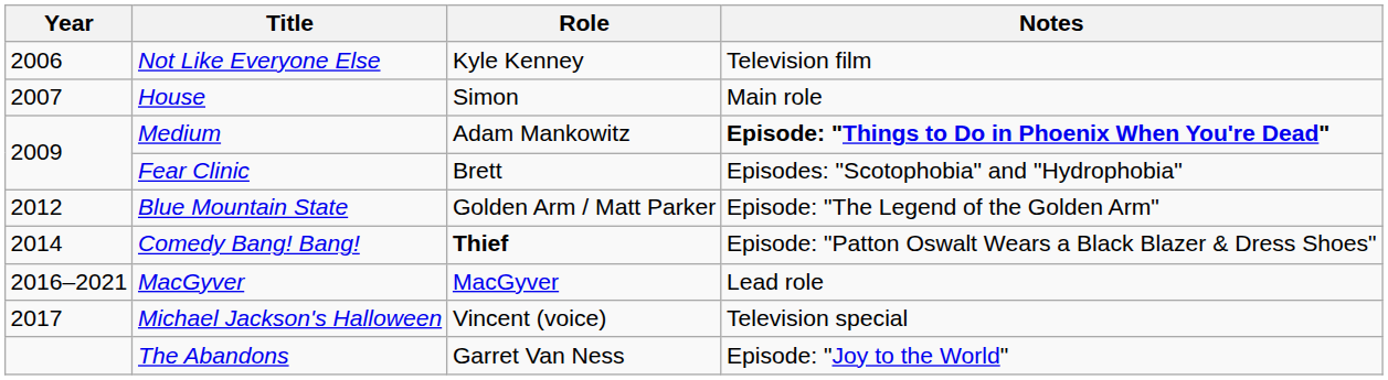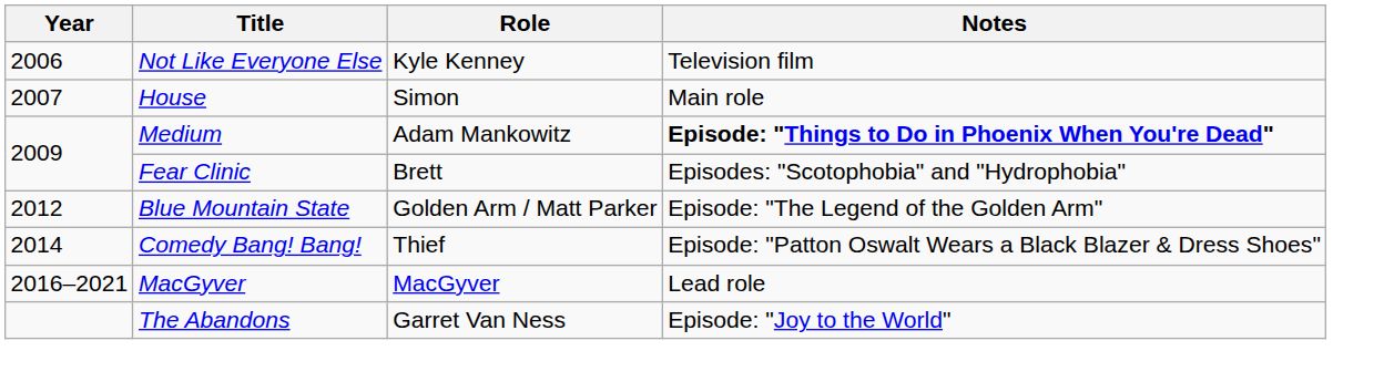Comedy Bang! Bang! | Role: bold -> normal
- row: 2017 | Michael Jackson's Halloween | Vincent (voice) | Television special
